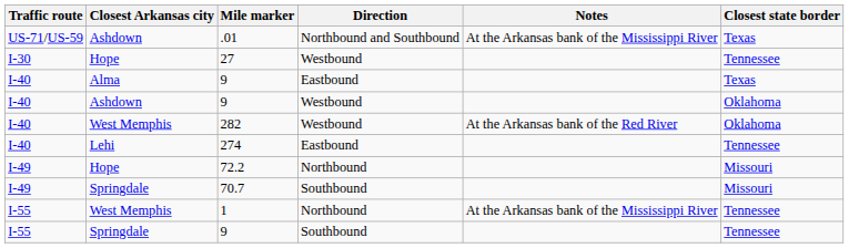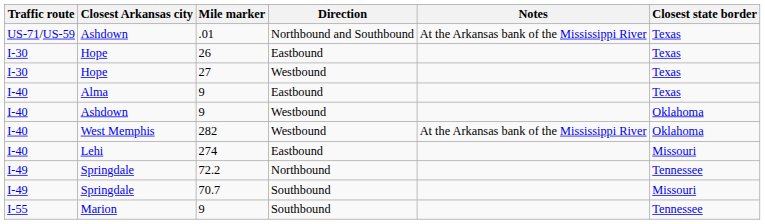+ row: I-30 | Hope | 26 | Eastbound | Texas
27 | Closest state border: Tennessee -> Texas
282 | Notes: At the Arkansas bank of the Red River -> At the Arkansas bank of the Mississippi River
274 | Closest state border: Tennessee -> Missouri
72.2 | Closest Arkansas city: Hope -> Springdale
72.2 | Closest state border: Missouri -> Tennessee
- row: I-55 | West Memphis | 1 | Northbound | At the Arkansas bank of the Mississippi River | Tennessee
9 / Southbound | Closest Arkansas city: Springdale -> Marion
